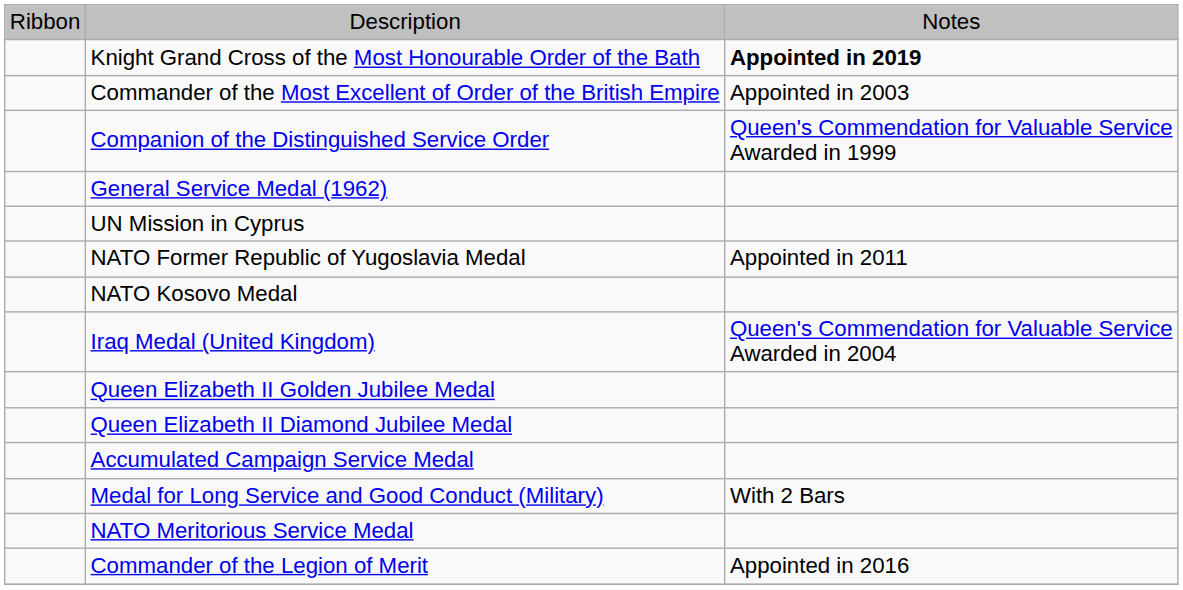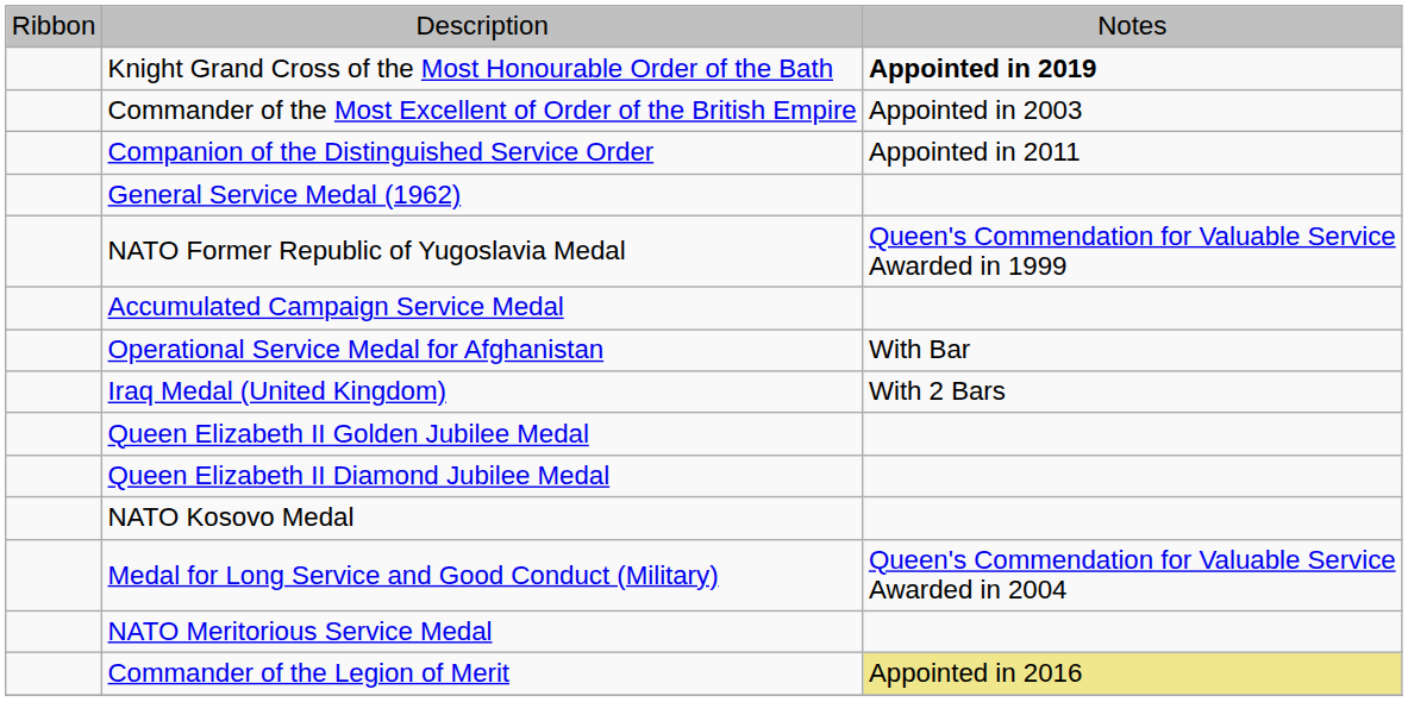Companion of the Distinguished Service Order | column 3: Queen's Commendation for Valuable Service Awarded in 1999 -> Appointed in 2011
- row: UN Mission in Cyprus
NATO Former Republic of Yugoslavia Medal | column 3: Appointed in 2011 -> Queen's Commendation for Valuable Service Awarded in 1999
rows swapped: NATO Kosovo Medal <-> Accumulated Campaign Service Medal
+ row: Operational Service Medal for Afghanistan | With Bar
Iraq Medal (United Kingdom) | column 3: Queen's Commendation for Valuable Service Awarded in 2004 -> With 2 Bars
Medal for Long Service and Good Conduct (Military) | column 3: With 2 Bars -> Queen's Commendation for Valuable Service Awarded in 2004
Commander of the Legion of Merit | column 3: no background -> khaki background
